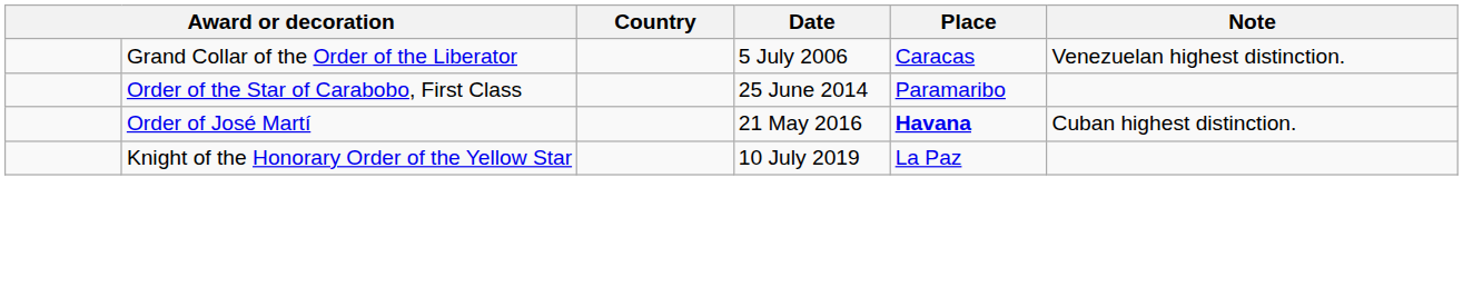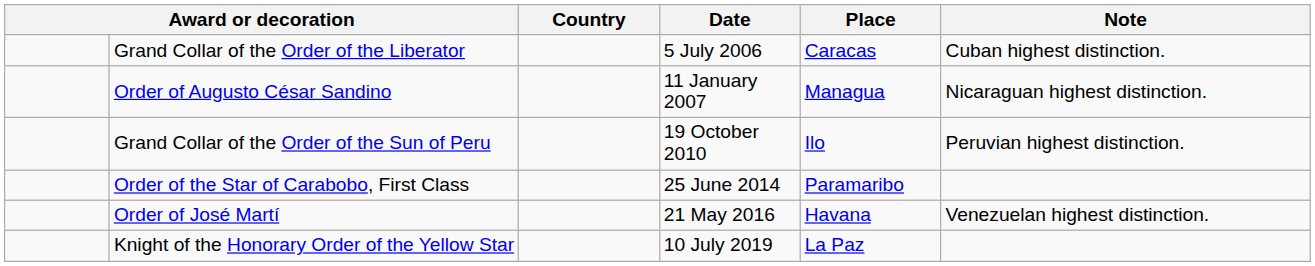Grand Collar of the Order of the Liberator | Note: Venezuelan highest distinction. -> Cuban highest distinction.
+ row: Order of Augusto César Sandino | 11 January 2007 | Managua | Nicaraguan highest distinction.
+ row: Grand Collar of the Order of the Sun of Peru | 19 October 2010 | Ilo | Peruvian highest distinction.
Order of José Martí | Place: bold -> normal
Order of José Martí | Note: Cuban highest distinction. -> Venezuelan highest distinction.
